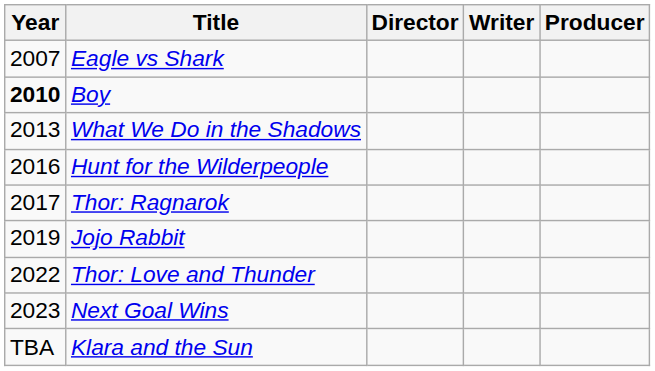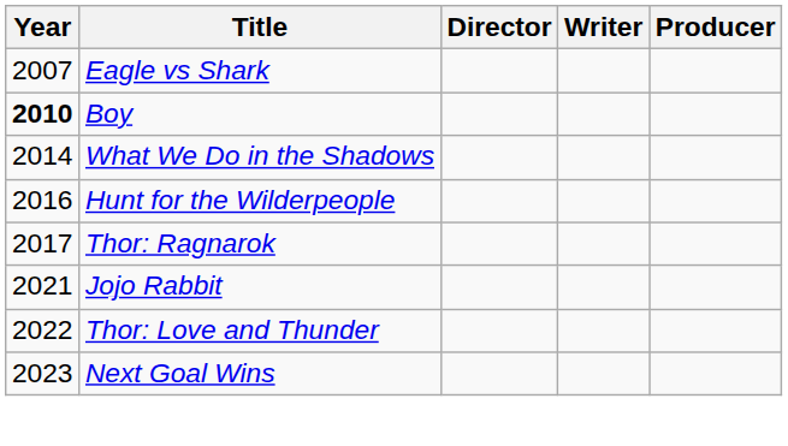What We Do in the Shadows | Year: 2013 -> 2014
Jojo Rabbit | Year: 2019 -> 2021
- row: TBA | Klara and the Sun
